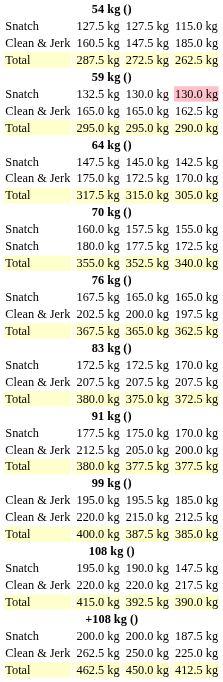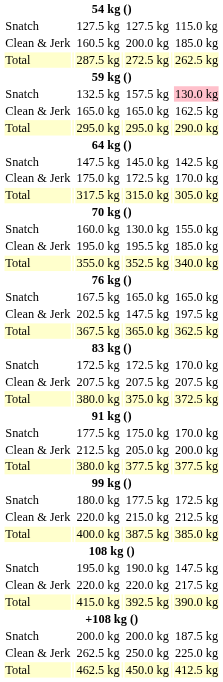160.5 kg | column 5: 147.5 kg -> 200.0 kg
132.5 kg | column 5: 130.0 kg -> 157.5 kg
160.0 kg | column 5: 157.5 kg -> 130.0 kg
rows swapped: Clean & Jerk / 195.0 kg <-> 180.0 kg
202.5 kg | column 5: 200.0 kg -> 147.5 kg
